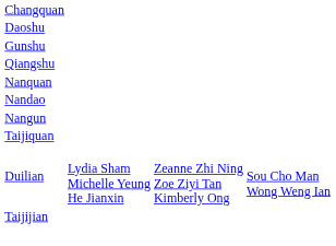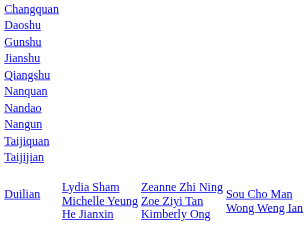+ row: Jianshu
rows swapped: Taijijian <-> Duilian
